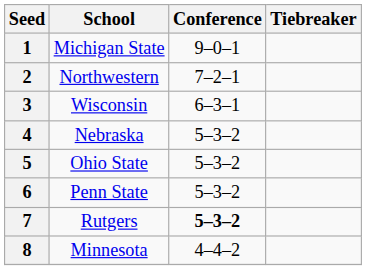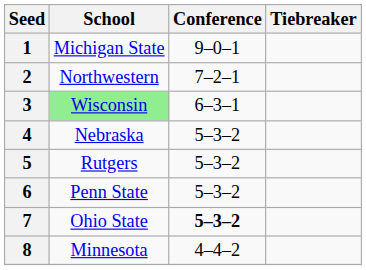3 | School: no background -> lightgreen background
5 | School: Ohio State -> Rutgers
7 | School: Rutgers -> Ohio State
